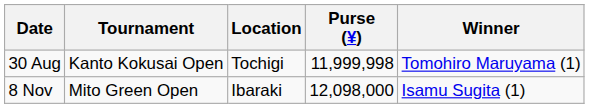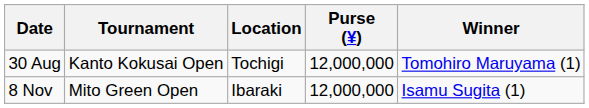30 Aug | Purse (¥): 11,999,998 -> 12,000,000
8 Nov | Purse (¥): 12,098,000 -> 12,000,000
